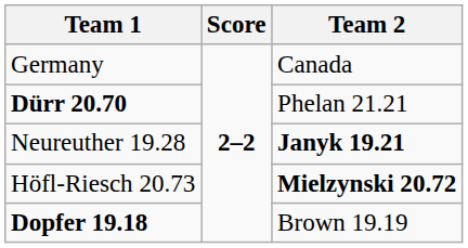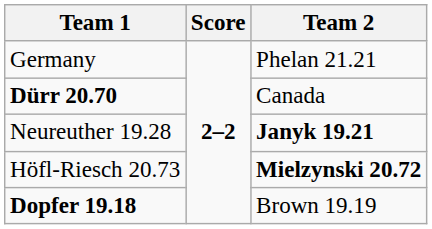Germany | Team 2: Canada -> Phelan 21.21
Dürr 20.70 | Team 2: Phelan 21.21 -> Canada
